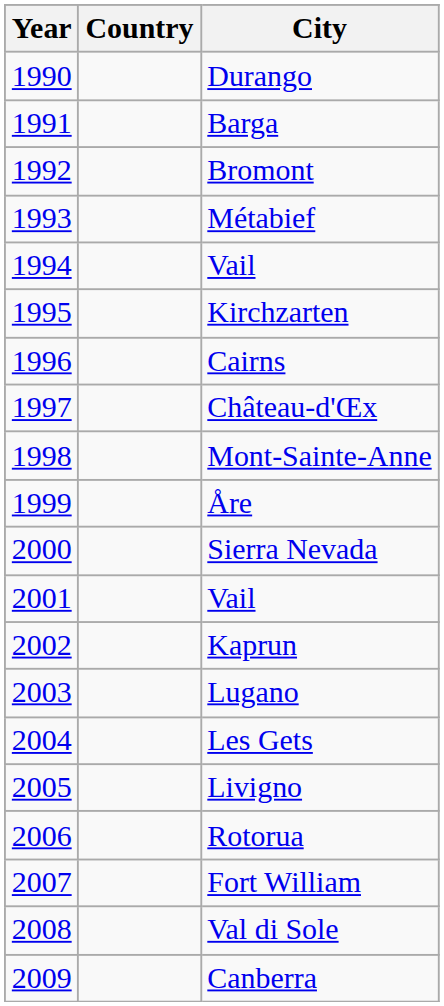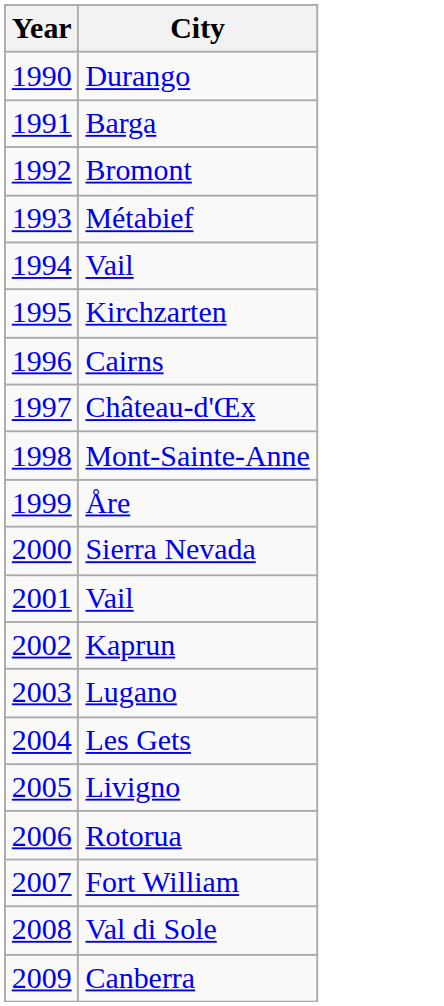- column: Country
